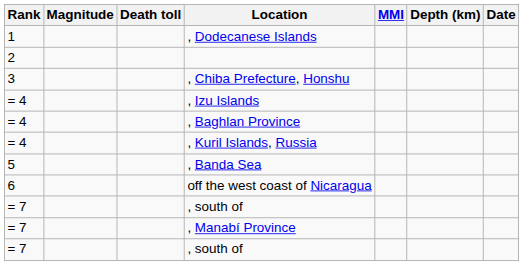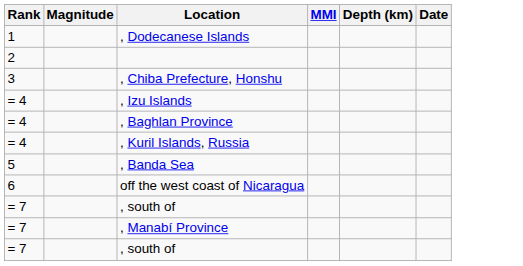- column: Death toll
